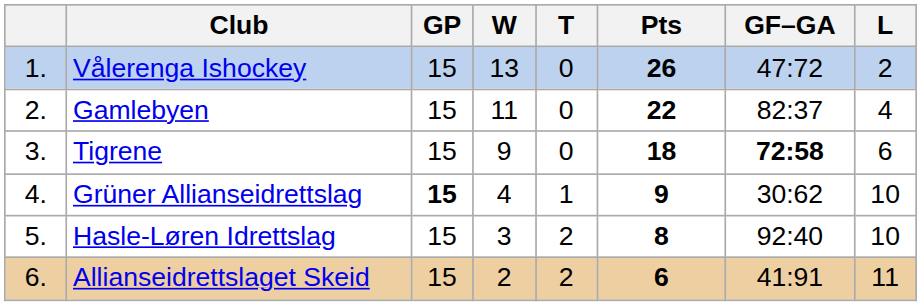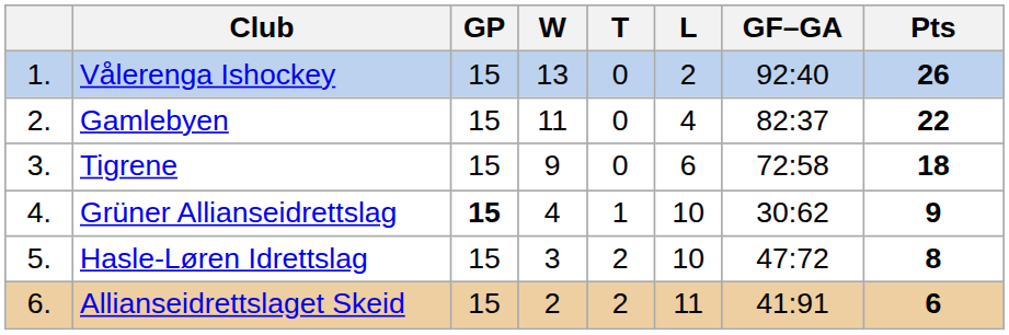columns swapped: L <-> Pts
Vålerenga Ishockey | GF–GA: 47:72 -> 92:40
Tigrene | GF–GA: bold -> normal
Hasle-Løren Idrettslag | GF–GA: 92:40 -> 47:72
